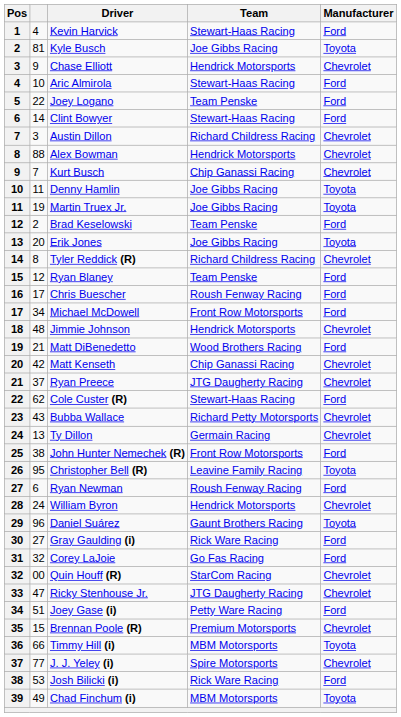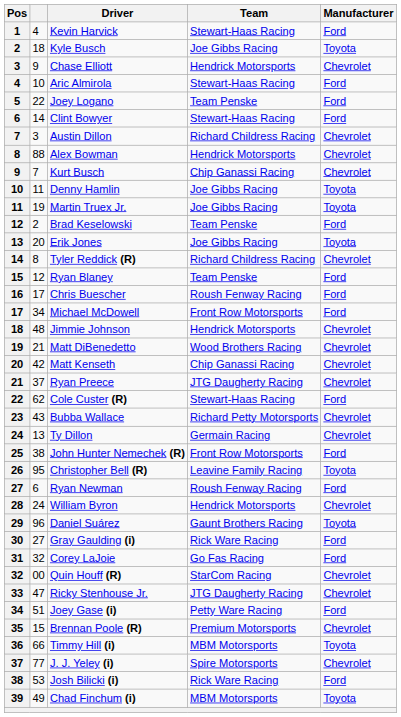Kyle Busch | column 2: 81 -> 18
Matt DiBenedetto | Manufacturer: Ford -> Chevrolet
